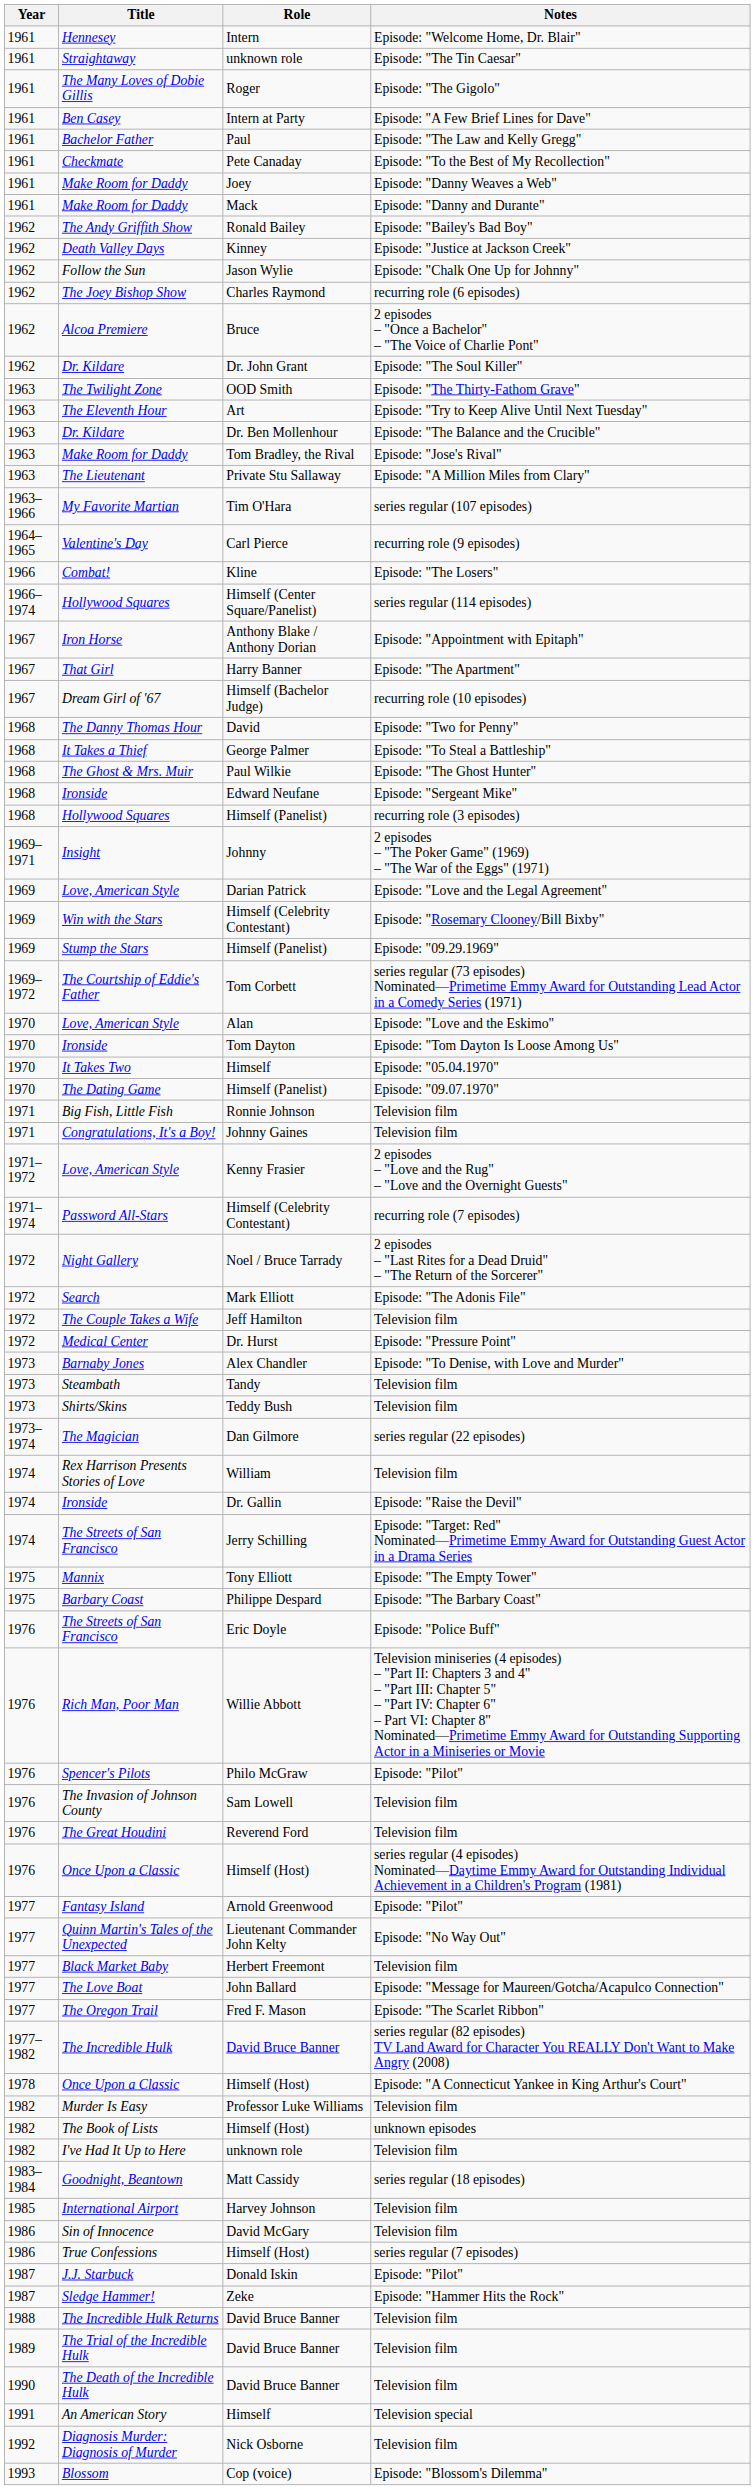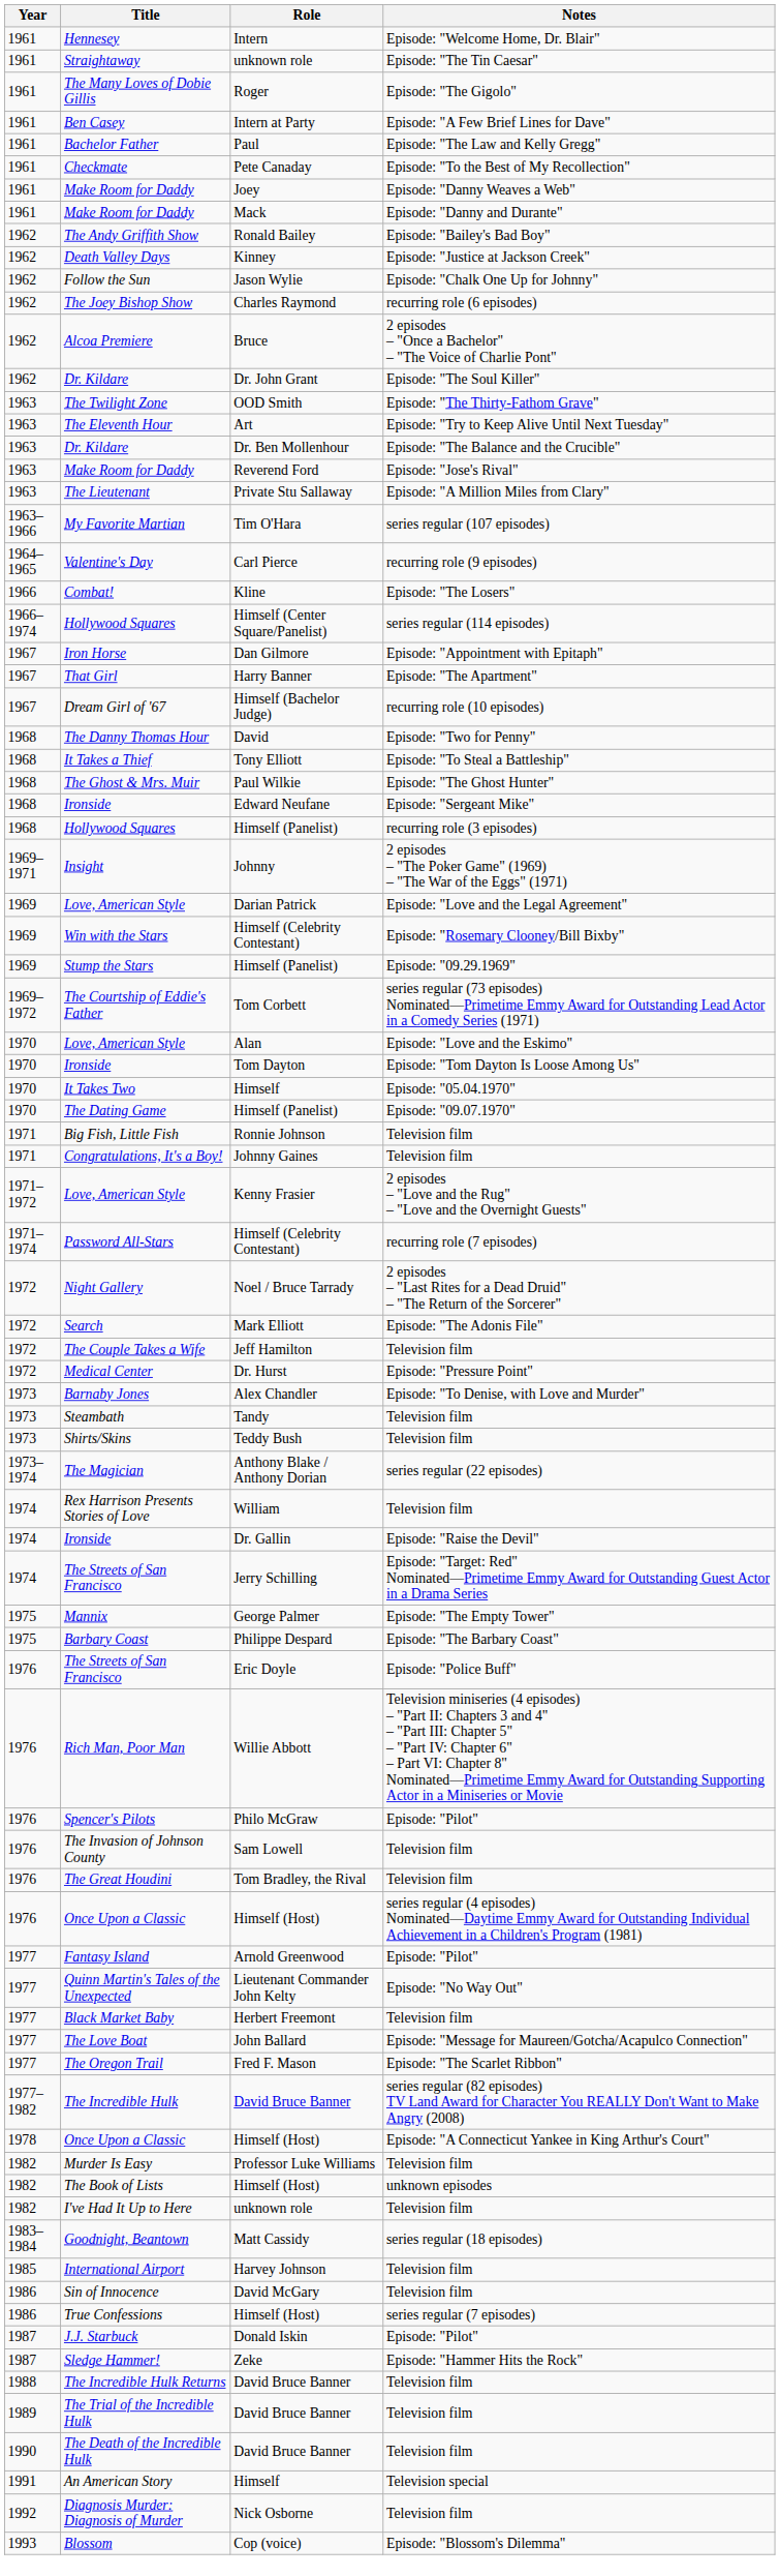Make Room for Daddy / Episode: "Jose's Rival" | Role: Tom Bradley, the Rival -> Reverend Ford
Iron Horse | Role: Anthony Blake / Anthony Dorian -> Dan Gilmore
It Takes a Thief | Role: George Palmer -> Tony Elliott
The Magician | Role: Dan Gilmore -> Anthony Blake / Anthony Dorian
Mannix | Role: Tony Elliott -> George Palmer
The Great Houdini | Role: Reverend Ford -> Tom Bradley, the Rival
